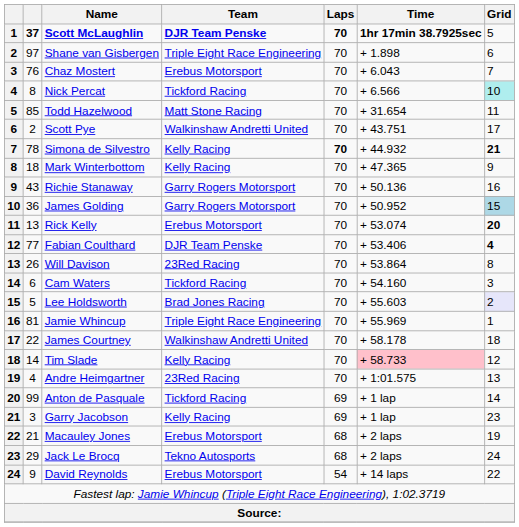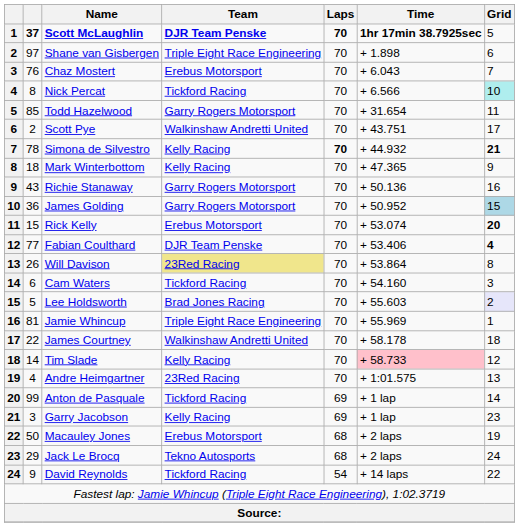Todd Hazelwood | Team: Matt Stone Racing -> Garry Rogers Motorsport
Rick Kelly | column 2: 13 -> 15
Will Davison | Team: no background -> khaki background
Macauley Jones | column 2: 21 -> 50
David Reynolds | Team: Erebus Motorsport -> Tickford Racing
